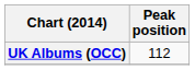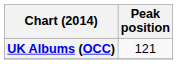UK Albums (OCC) | Peak position: 112 -> 121
